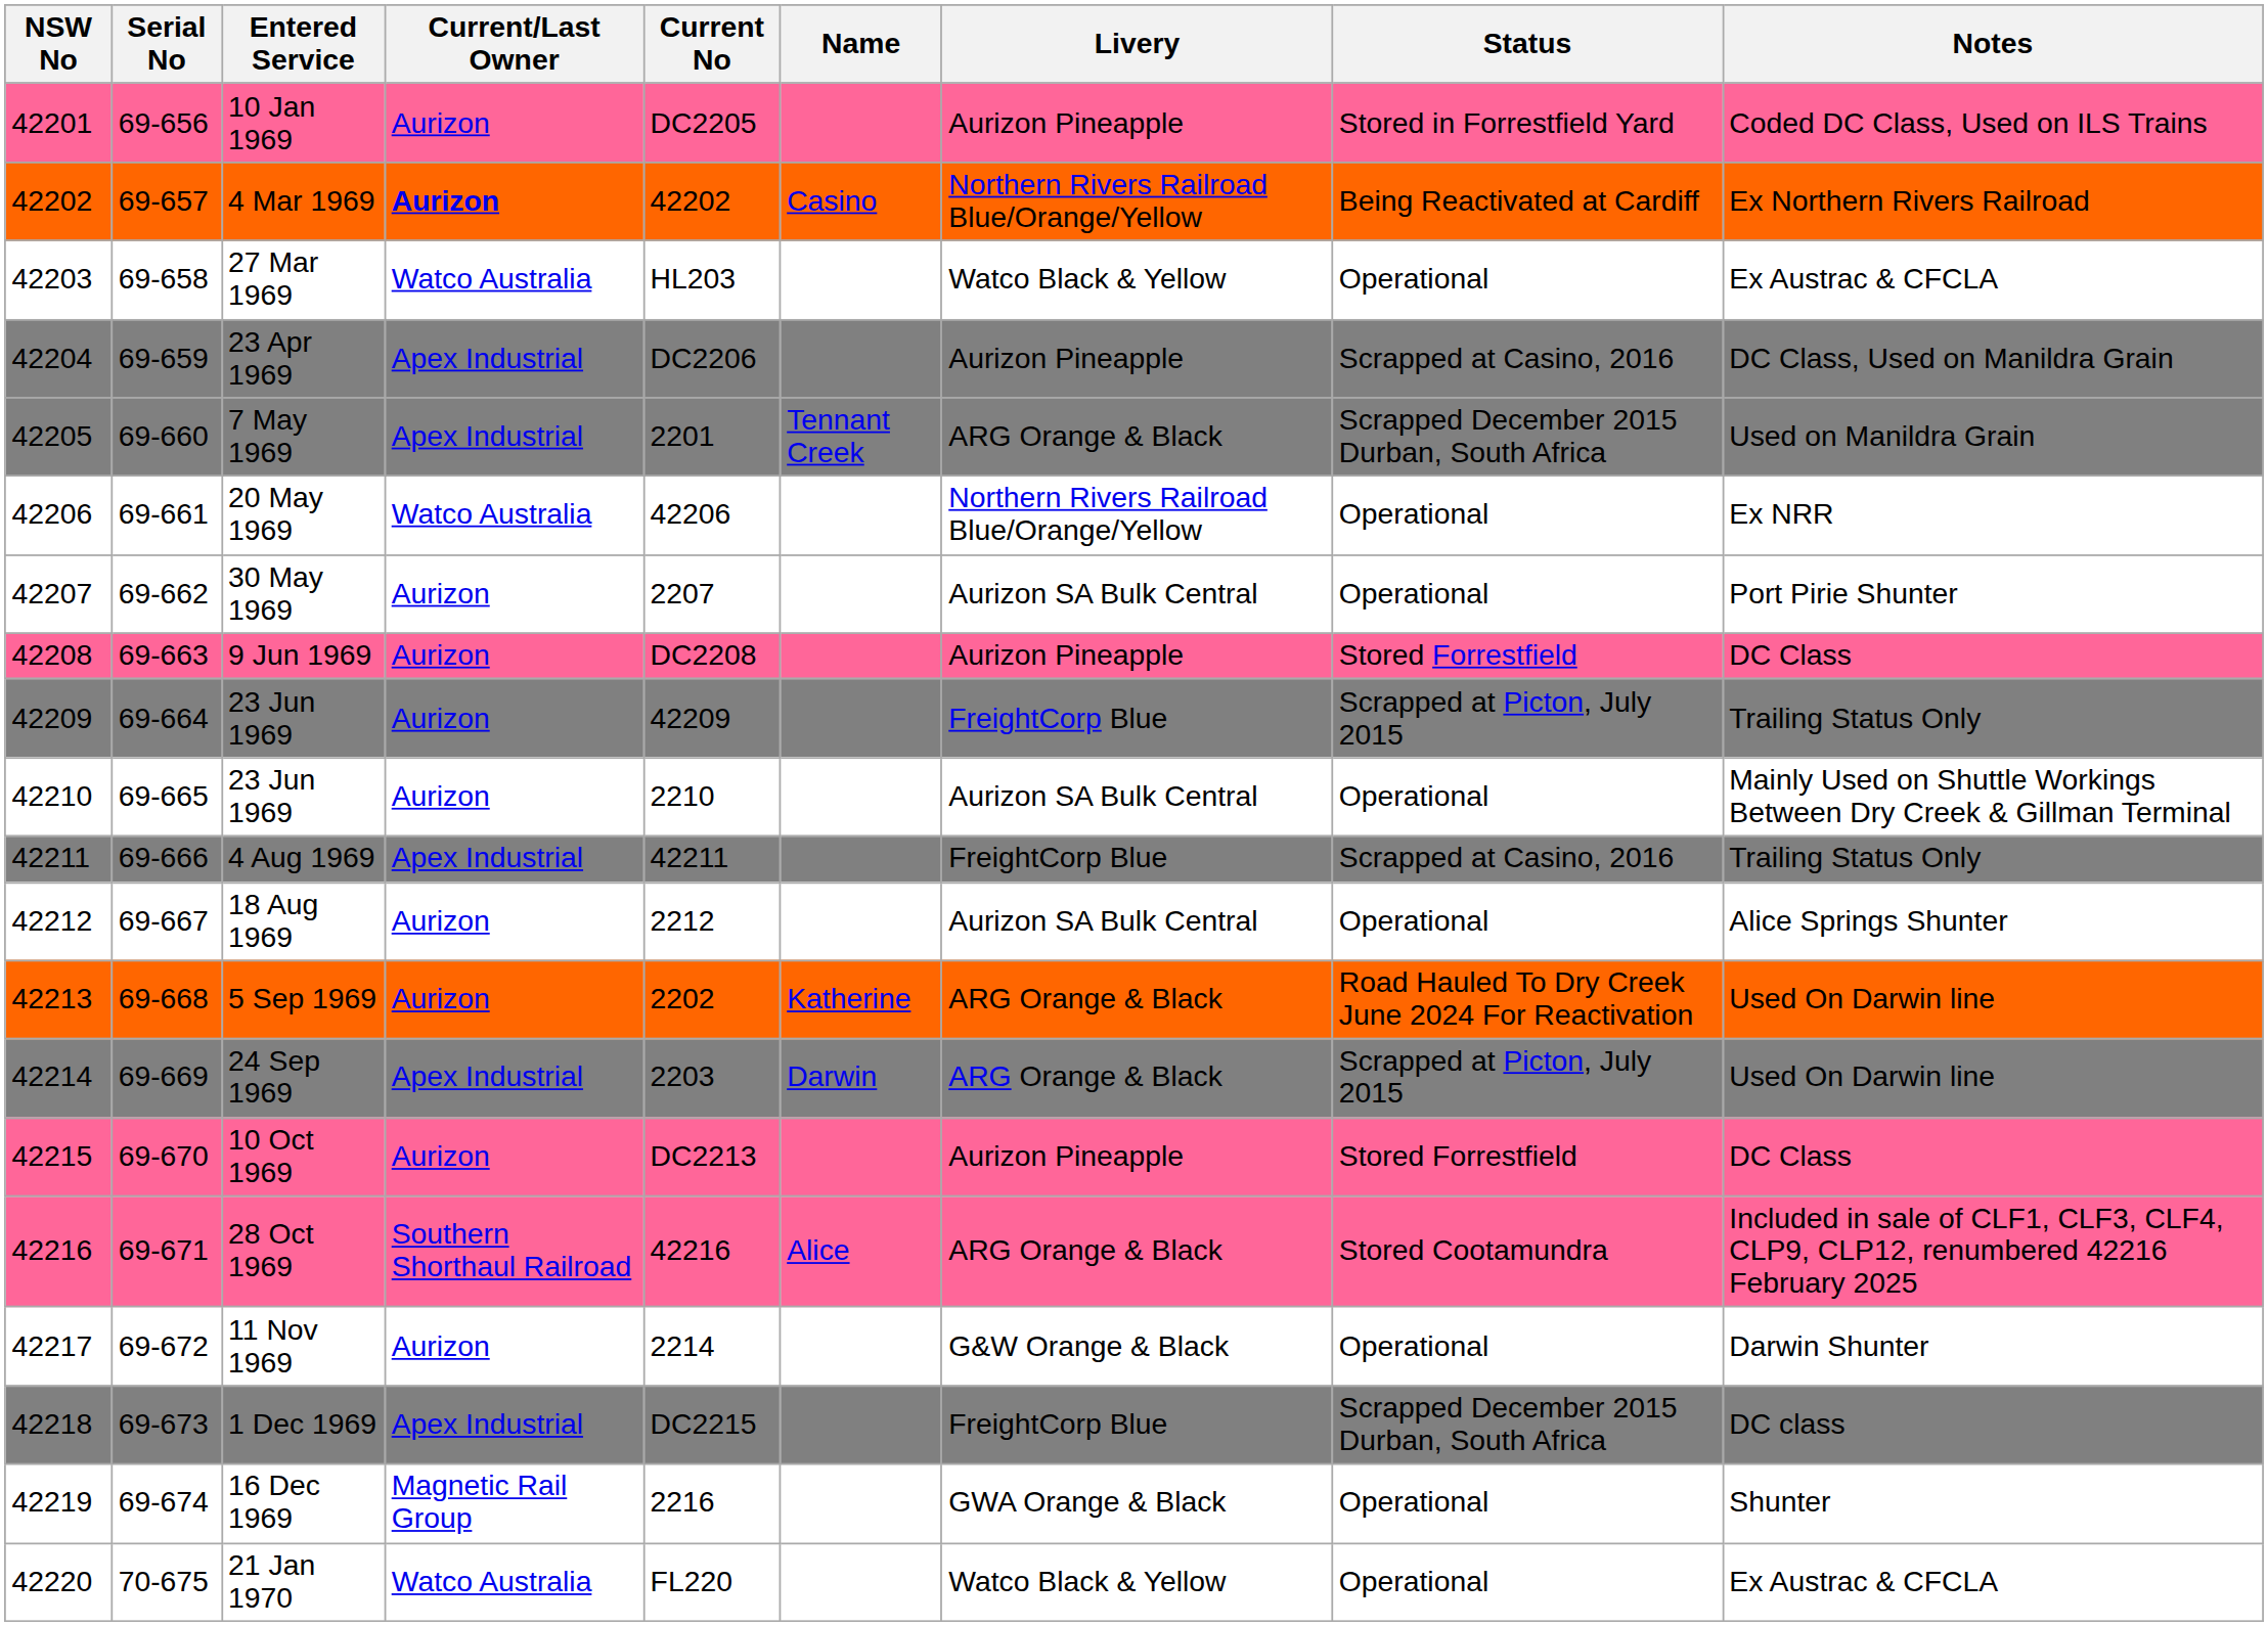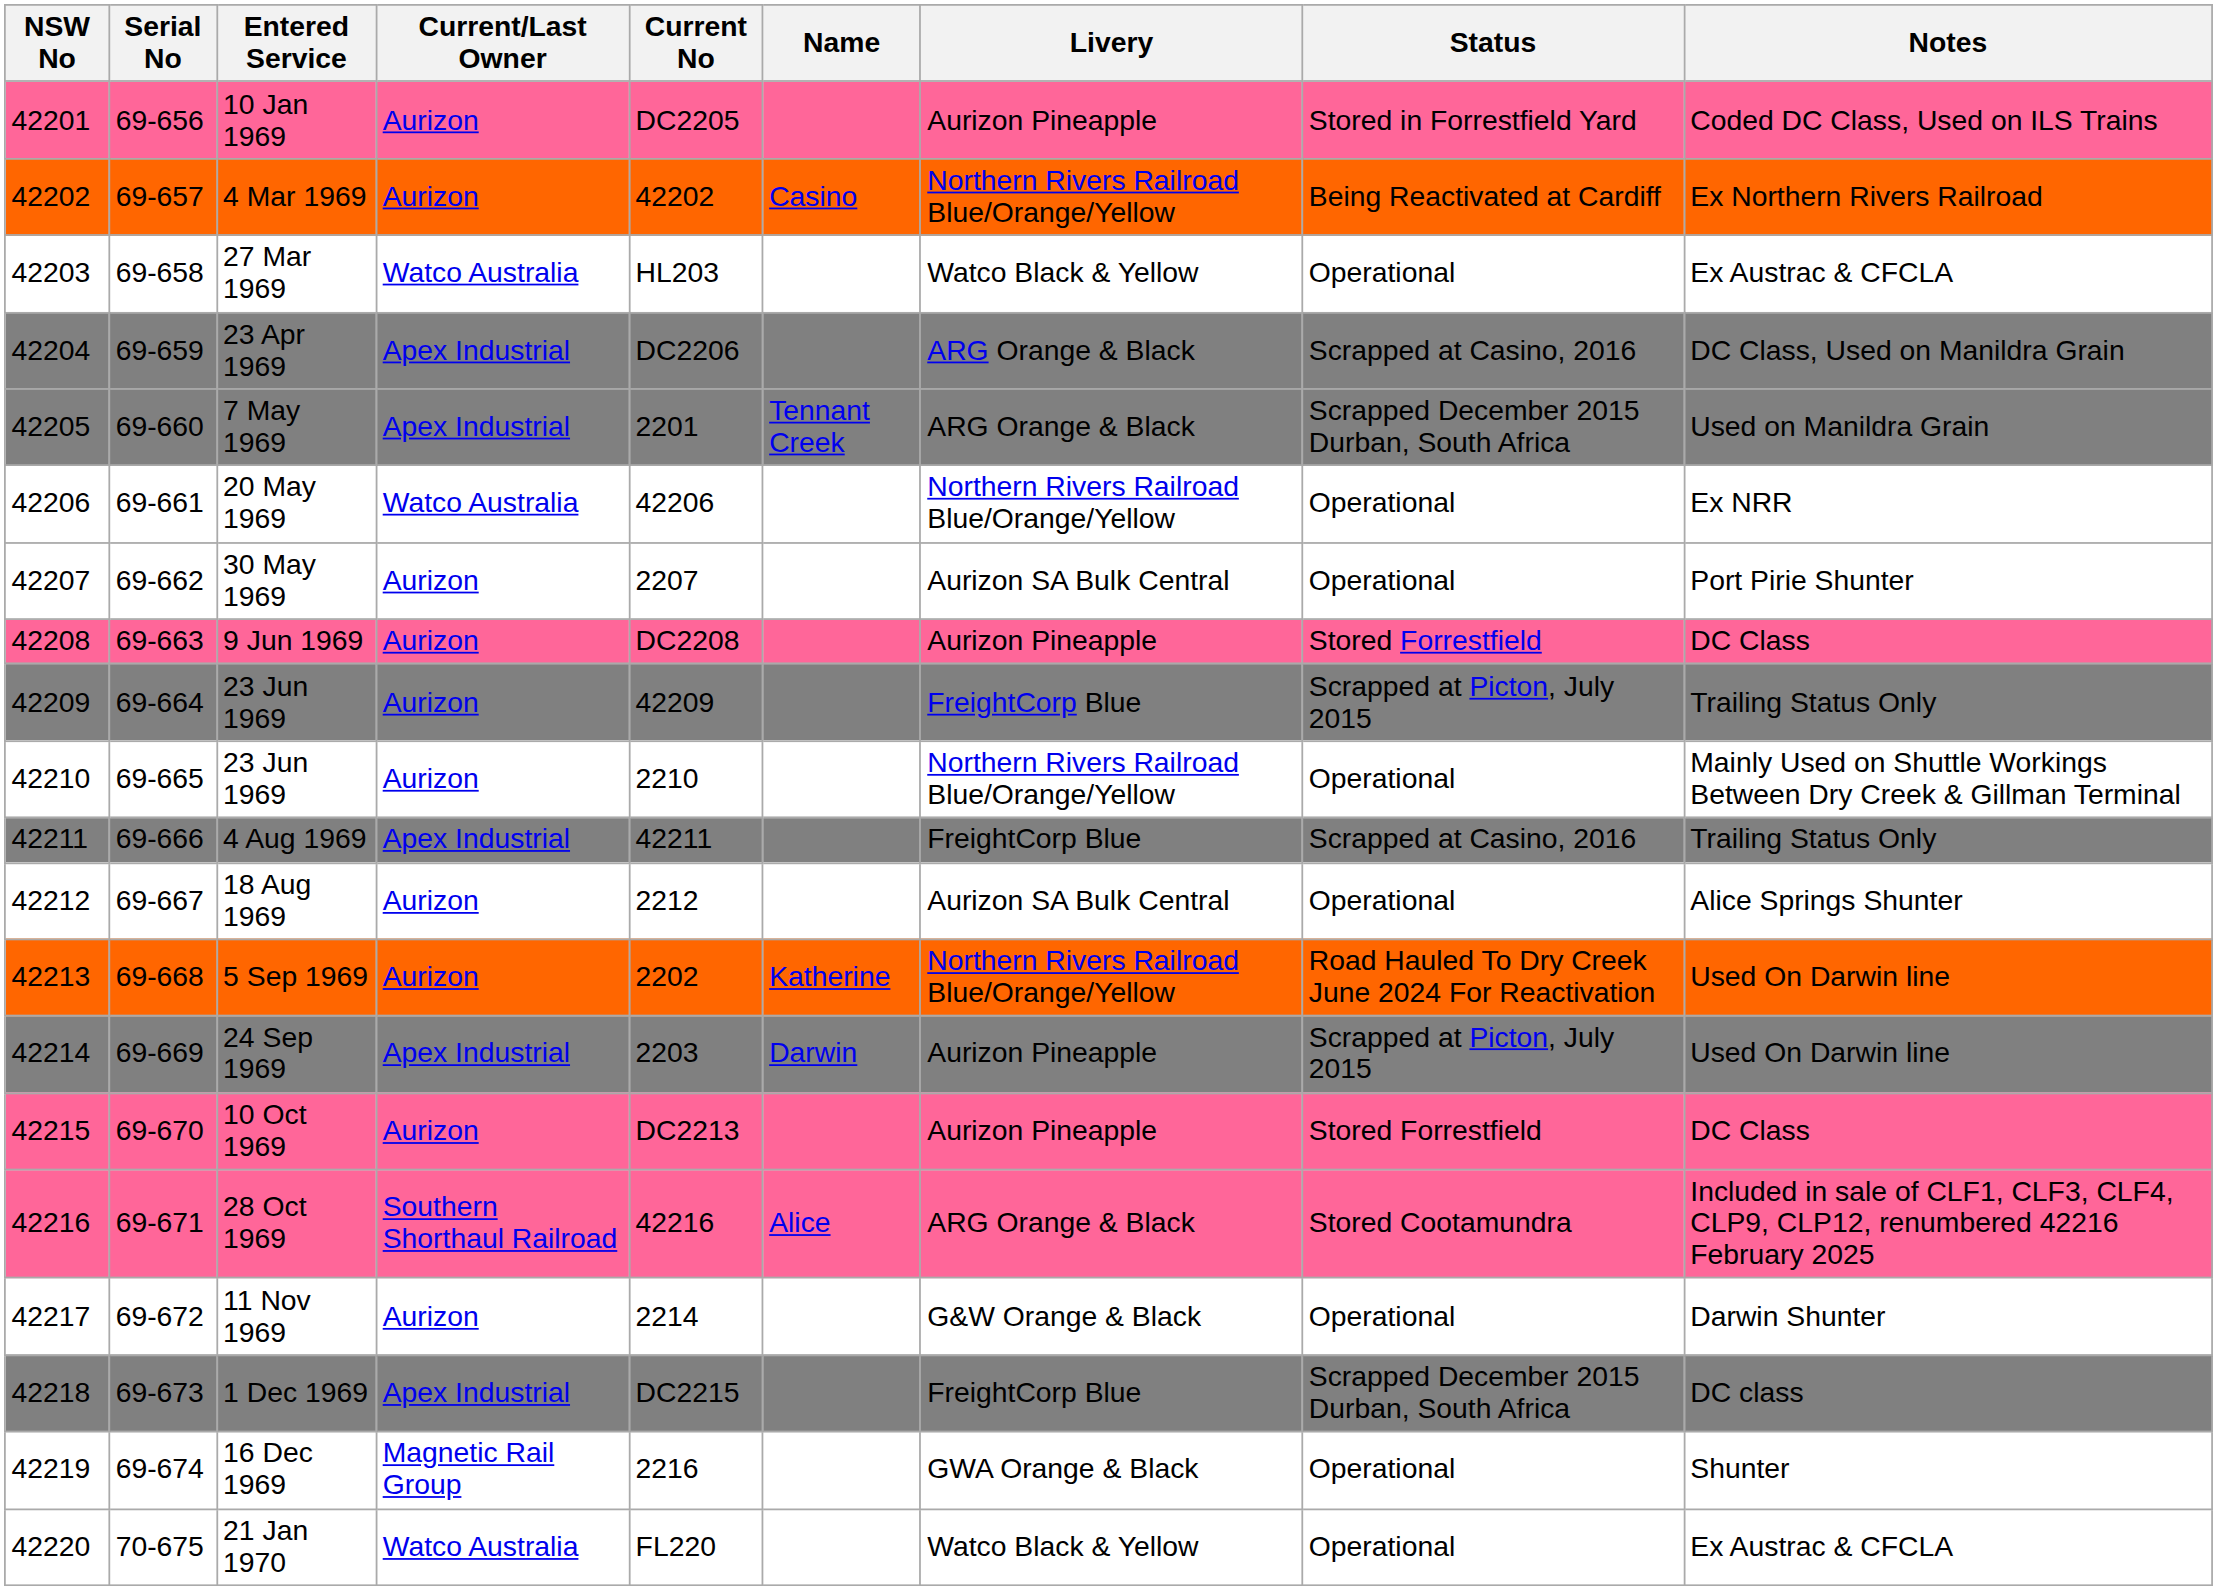4 Mar 1969 | Current/Last Owner: bold -> normal
23 Apr 1969 | Livery: Aurizon Pineapple -> ARG Orange & Black
42210 / 23 Jun 1969 | Livery: Aurizon SA Bulk Central -> Northern Rivers Railroad Blue/Orange/Yellow
5 Sep 1969 | Livery: ARG Orange & Black -> Northern Rivers Railroad Blue/Orange/Yellow
24 Sep 1969 | Livery: ARG Orange & Black -> Aurizon Pineapple
